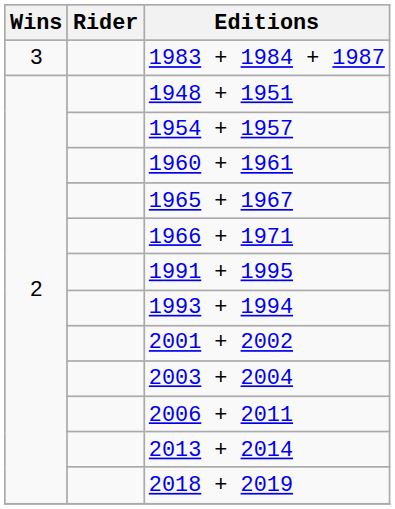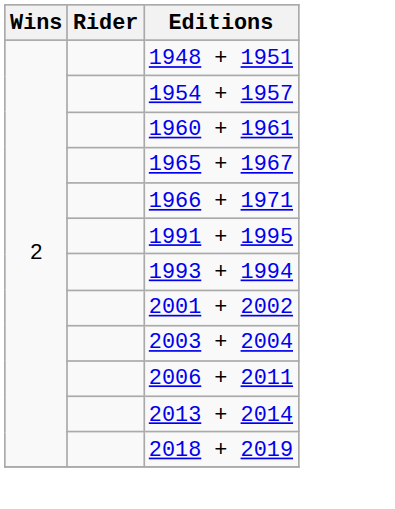- row: 3 | 1983 + 1984 + 1987
